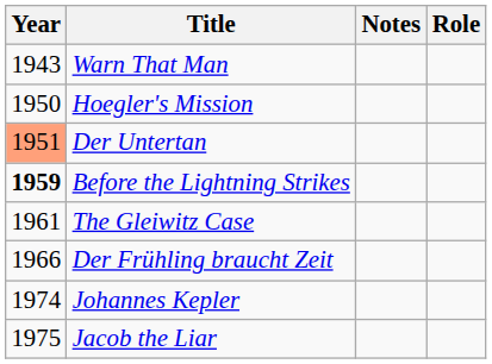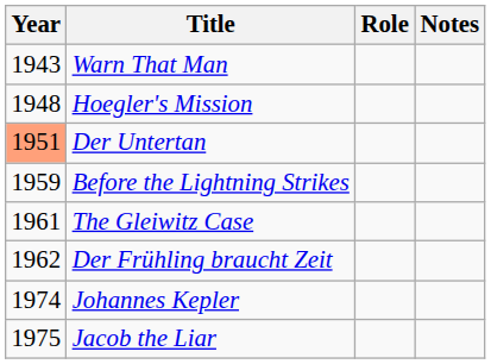columns swapped: Role <-> Notes
Hoegler's Mission | Year: 1950 -> 1948
Before the Lightning Strikes | Year: bold -> normal
Der Frühling braucht Zeit | Year: 1966 -> 1962
